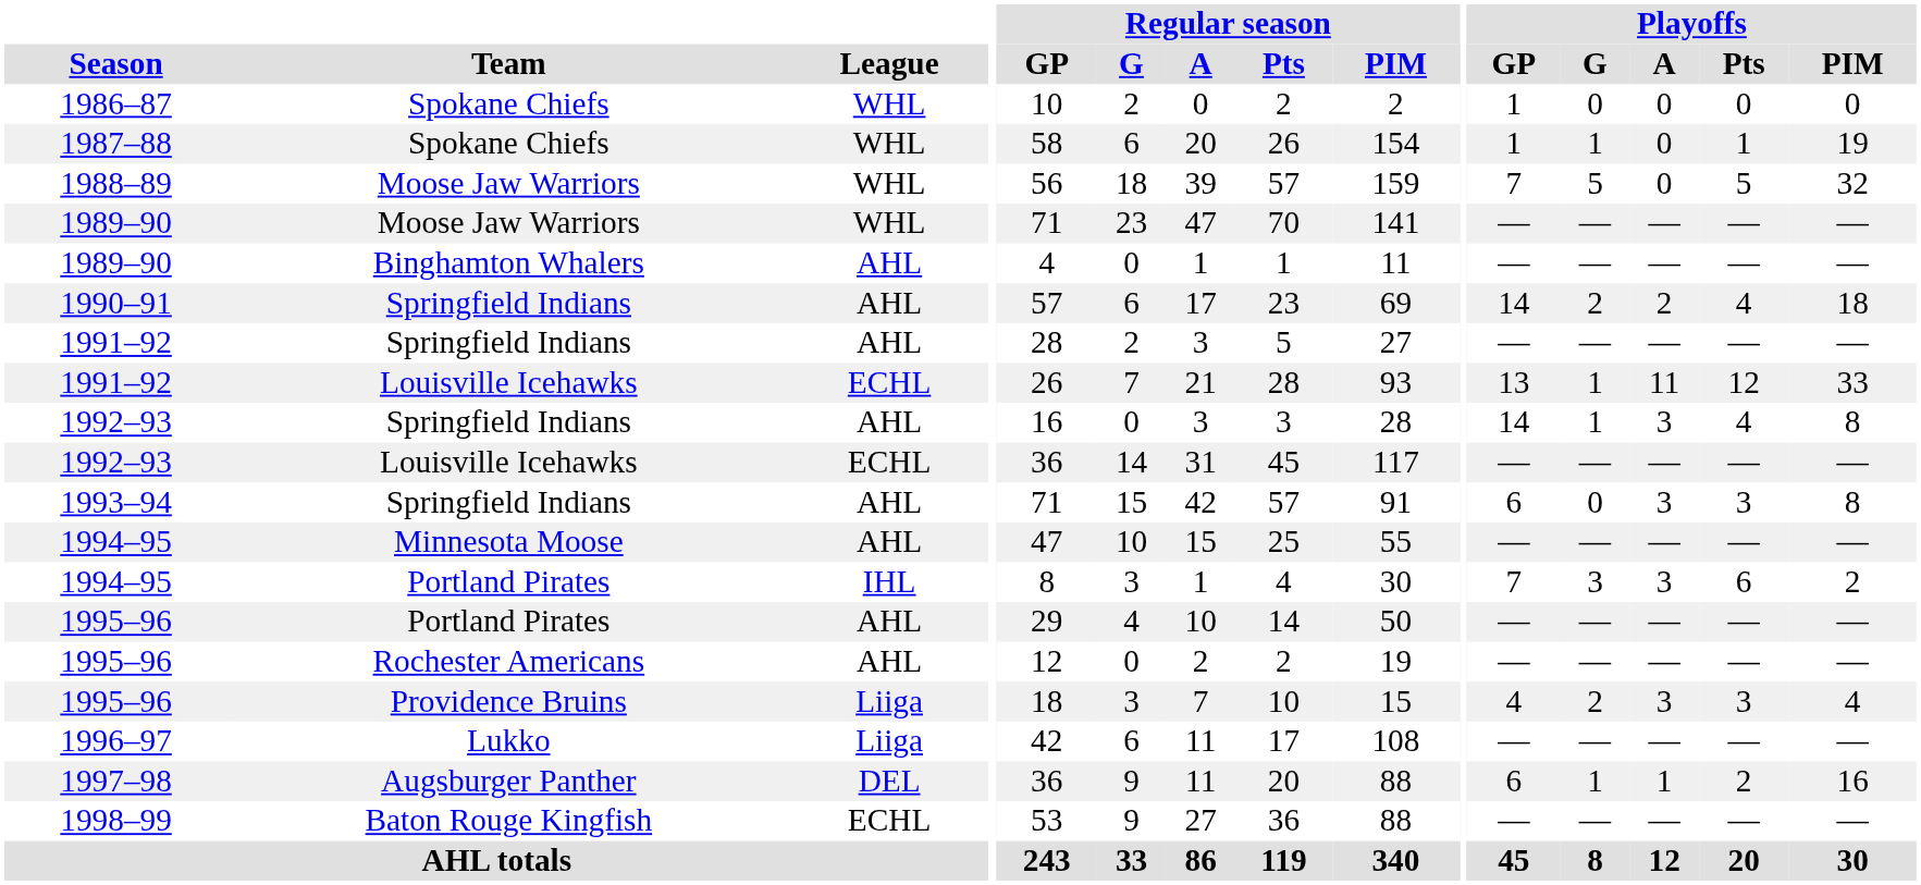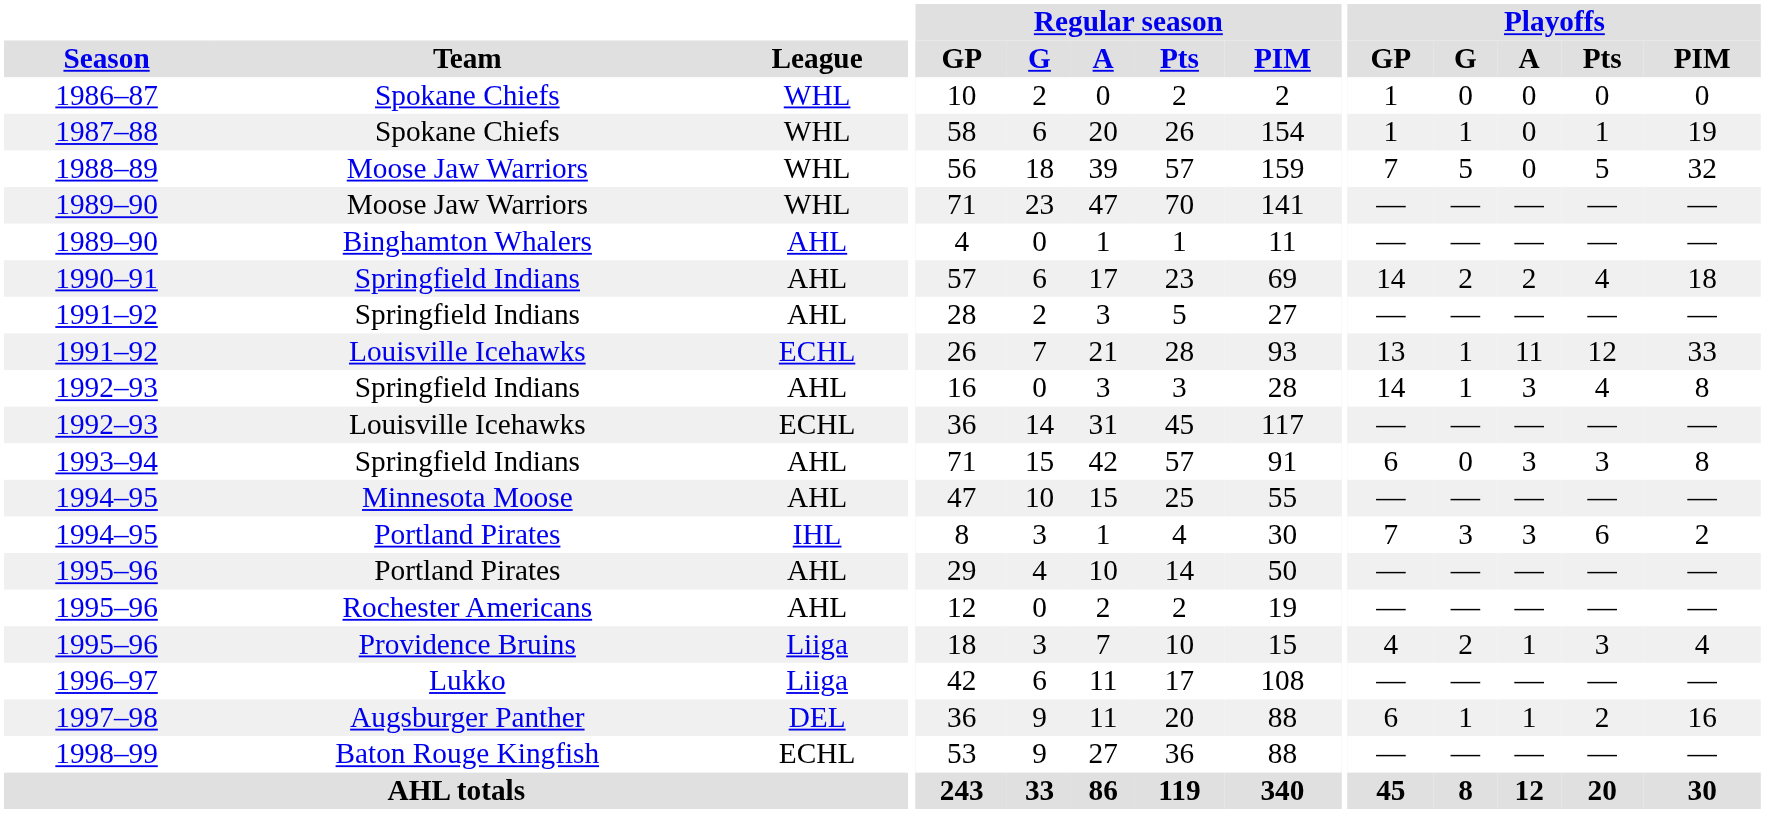1995–96 / Providence Bruins | Playoffs / A: 3 -> 1
